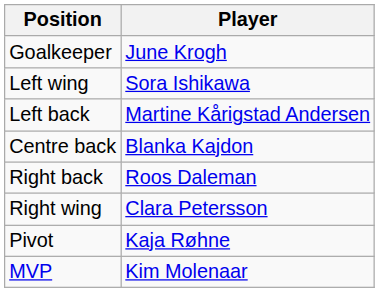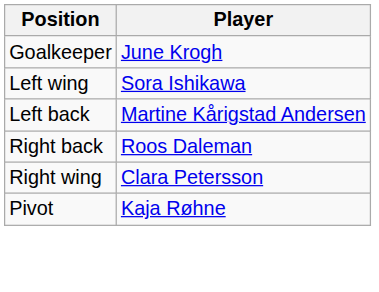- row: Centre back | Blanka Kajdon
- row: MVP | Kim Molenaar
